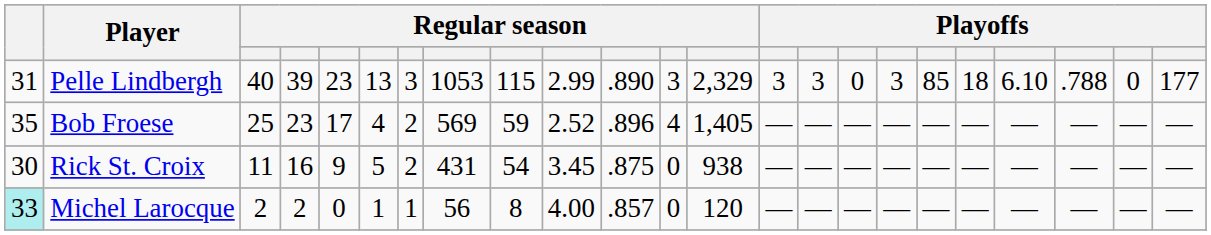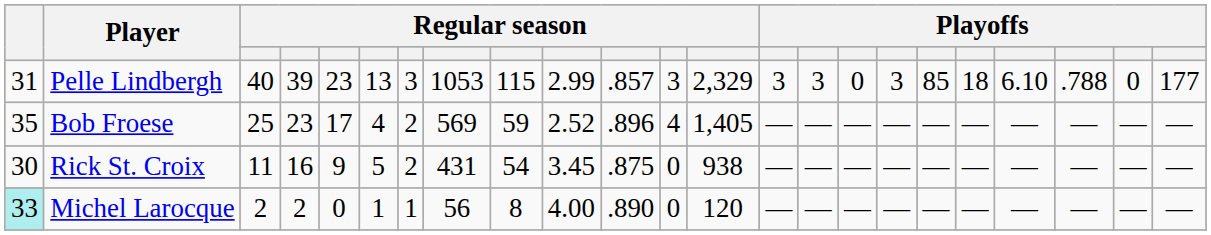Pelle Lindbergh | column 11: .890 -> .857
Michel Larocque | column 11: .857 -> .890
